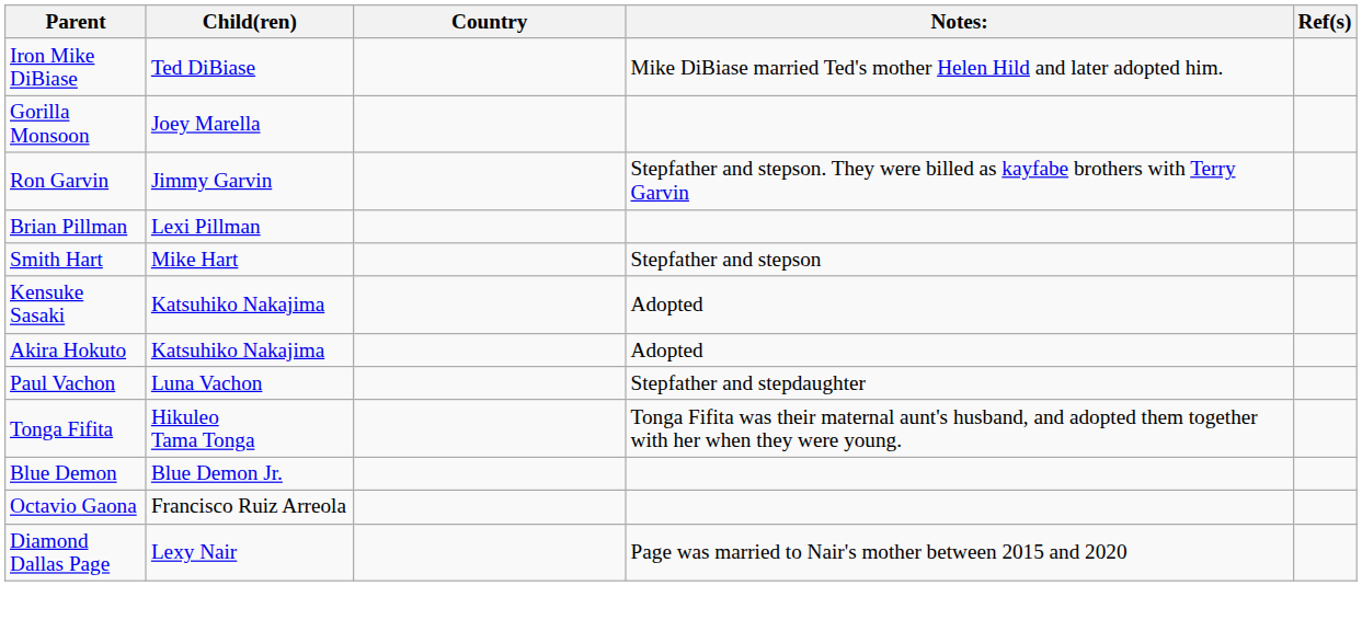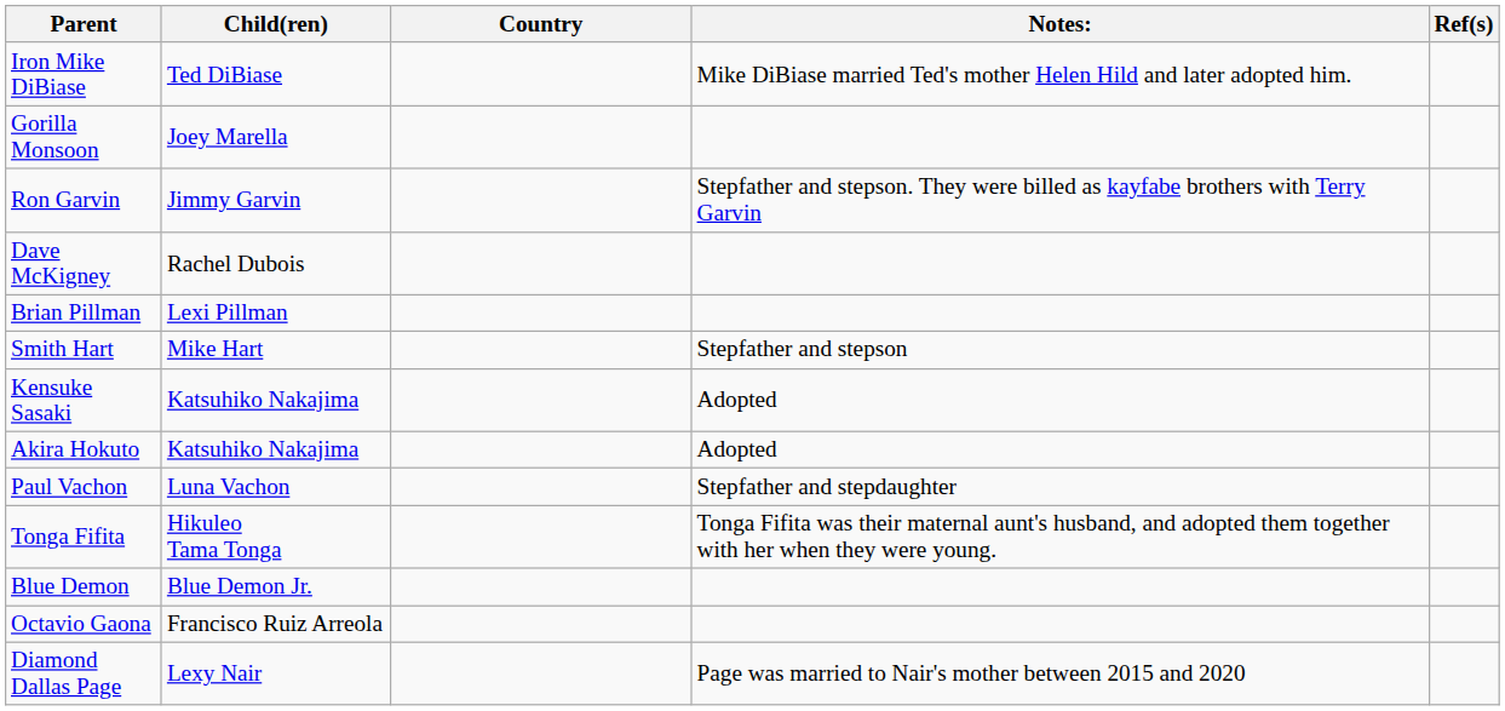+ row: Dave McKigney | Rachel Dubois
